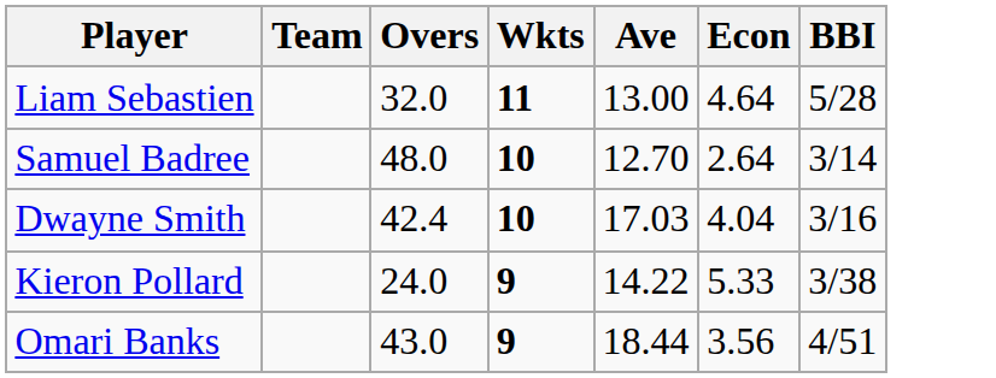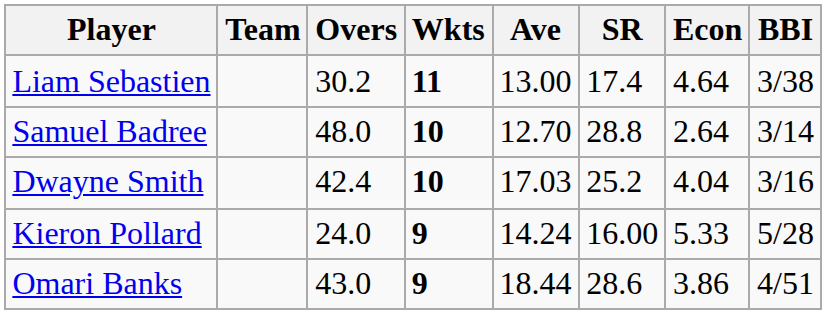+ column: SR | 17.4 | 28.8 | 25.2 | 16.00 | 28.6
Liam Sebastien | Overs: 32.0 -> 30.2
Liam Sebastien | BBI: 5/28 -> 3/38
Kieron Pollard | Ave: 14.22 -> 14.24
Kieron Pollard | BBI: 3/38 -> 5/28
Omari Banks | Econ: 3.56 -> 3.86
